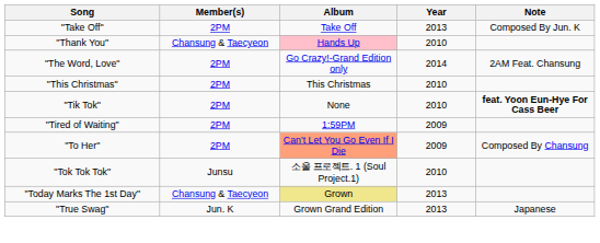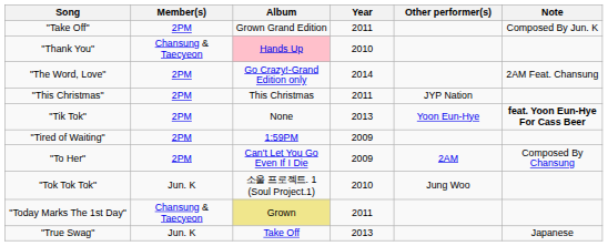+ column: Other performer(s) | JYP Nation | Yoon Eun-Hye | 2AM | Jung Woo
"Take Off" | Album: Take Off -> Grown Grand Edition
"Take Off" | Year: 2013 -> 2011
"This Christmas" | Year: 2010 -> 2011
"Tik Tok" | Year: 2010 -> 2013
"To Her" | Album: lightsalmon background -> no background
"Tok Tok Tok" | Member(s): Junsu -> Jun. K
"Today Marks The 1st Day" | Year: 2013 -> 2011
"True Swag" | Album: Grown Grand Edition -> Take Off
